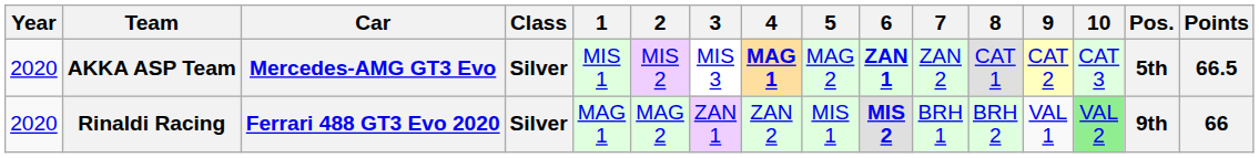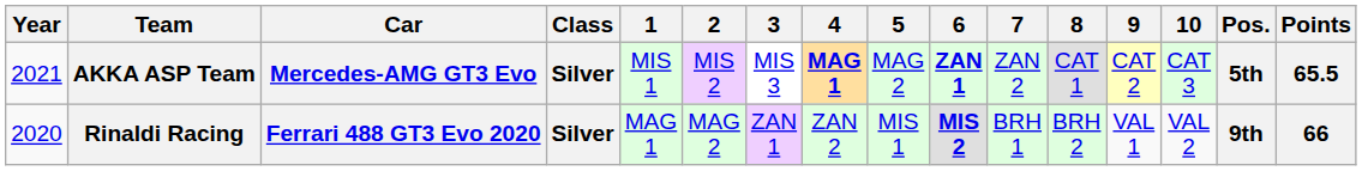AKKA ASP Team | Year: 2020 -> 2021
AKKA ASP Team | Points: 66.5 -> 65.5
Rinaldi Racing | 10: lightgreen background -> no background
